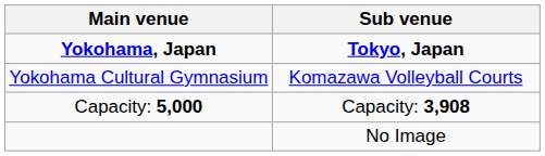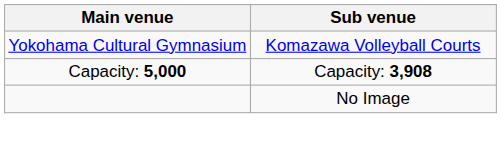- row: Yokohama, Japan | Tokyo, Japan
